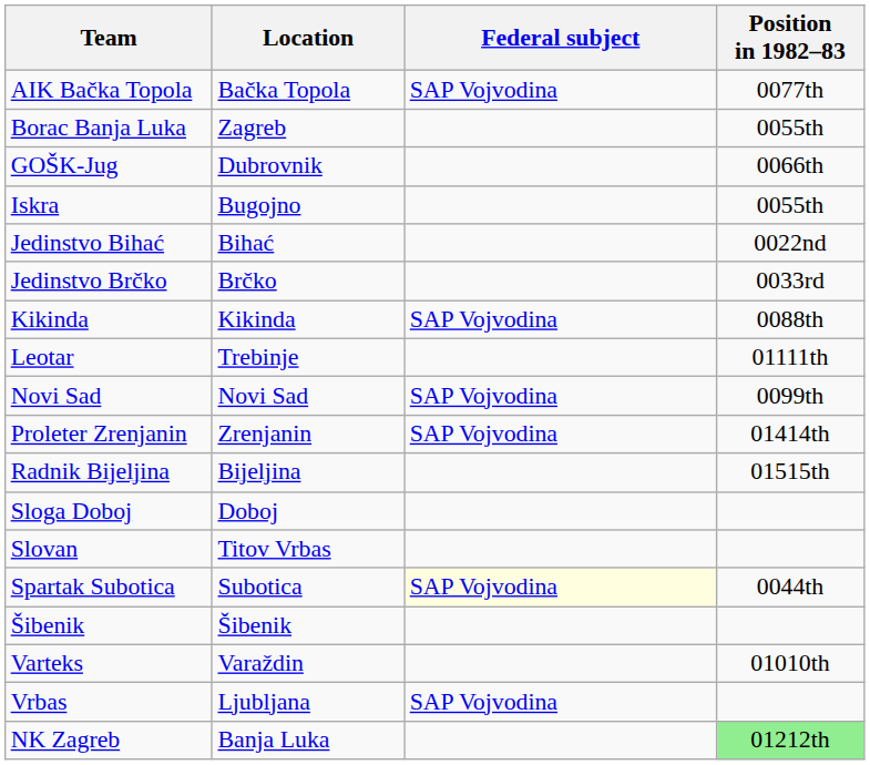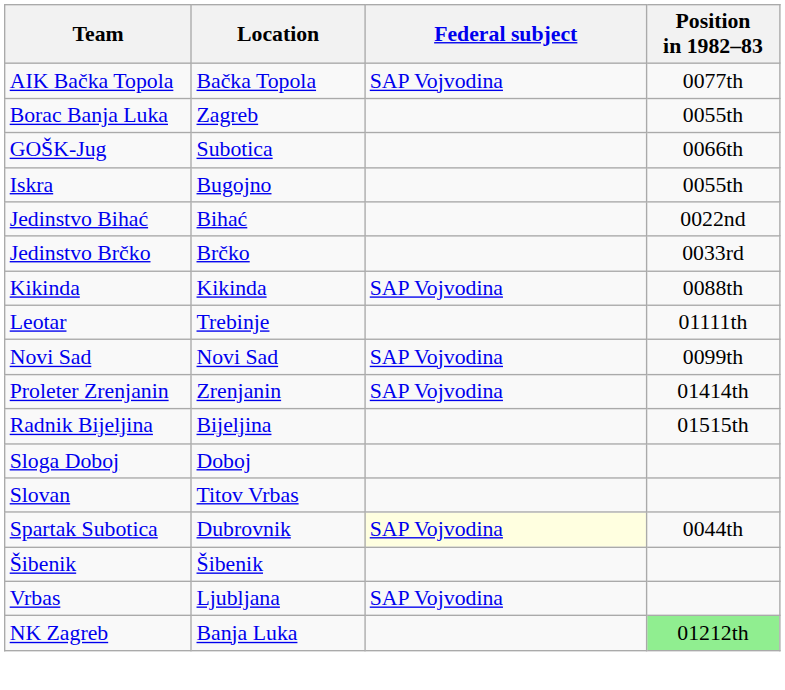GOŠK-Jug | Location: Dubrovnik -> Subotica
Spartak Subotica | Location: Subotica -> Dubrovnik
- row: Varteks | Varaždin | 01010th
